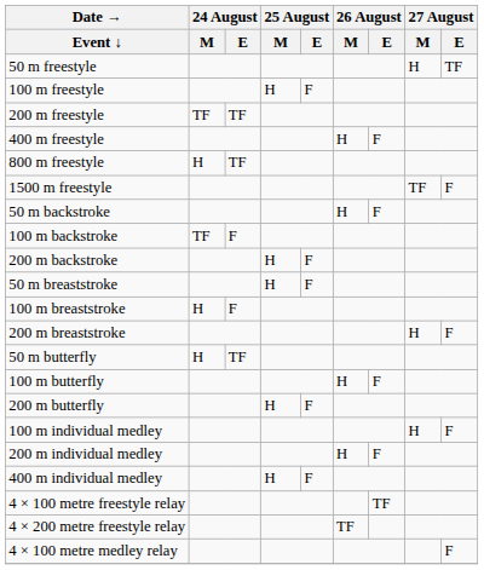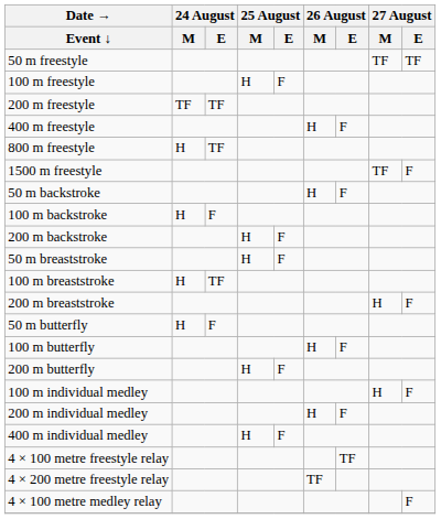50 m freestyle | 27 August / M: H -> TF
100 m backstroke | 24 August / M: TF -> H
100 m breaststroke | 24 August / E: F -> TF
50 m butterfly | 24 August / E: TF -> F
